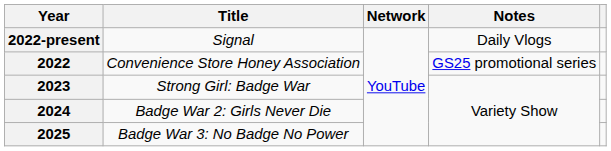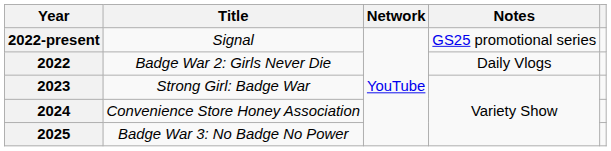2022-present | Notes: Daily Vlogs -> GS25 promotional series
2022 | Title: Convenience Store Honey Association -> Badge War 2: Girls Never Die
2022 | Notes: GS25 promotional series -> Daily Vlogs
2024 | Title: Badge War 2: Girls Never Die -> Convenience Store Honey Association
